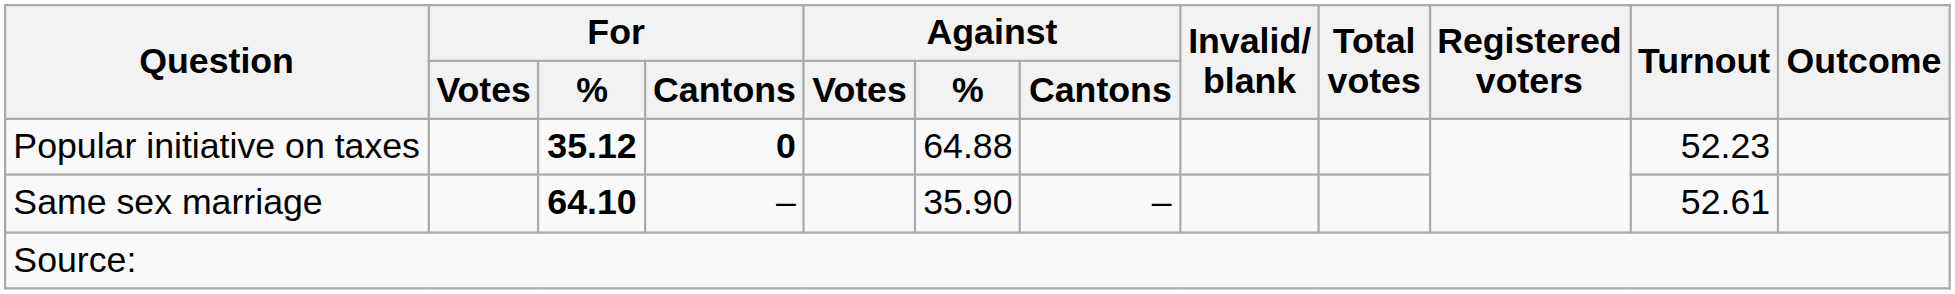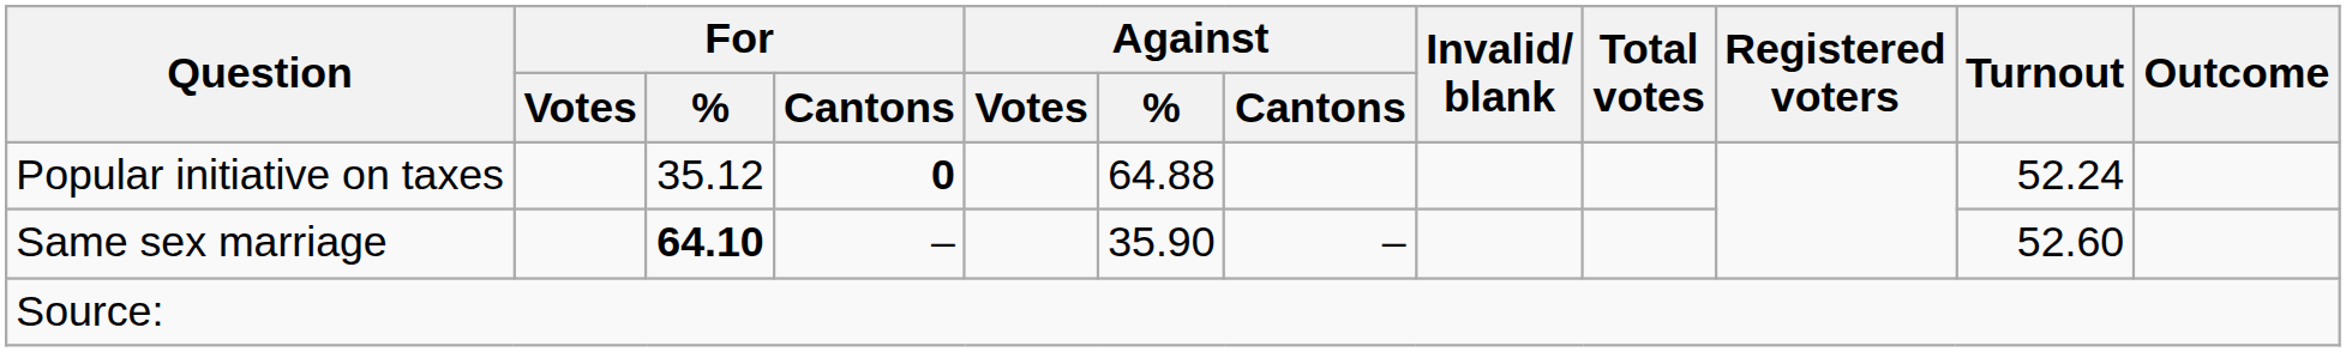Popular initiative on taxes | For / %: bold -> normal
Popular initiative on taxes | Turnout: 52.23 -> 52.24
Same sex marriage | Turnout: 52.61 -> 52.60
